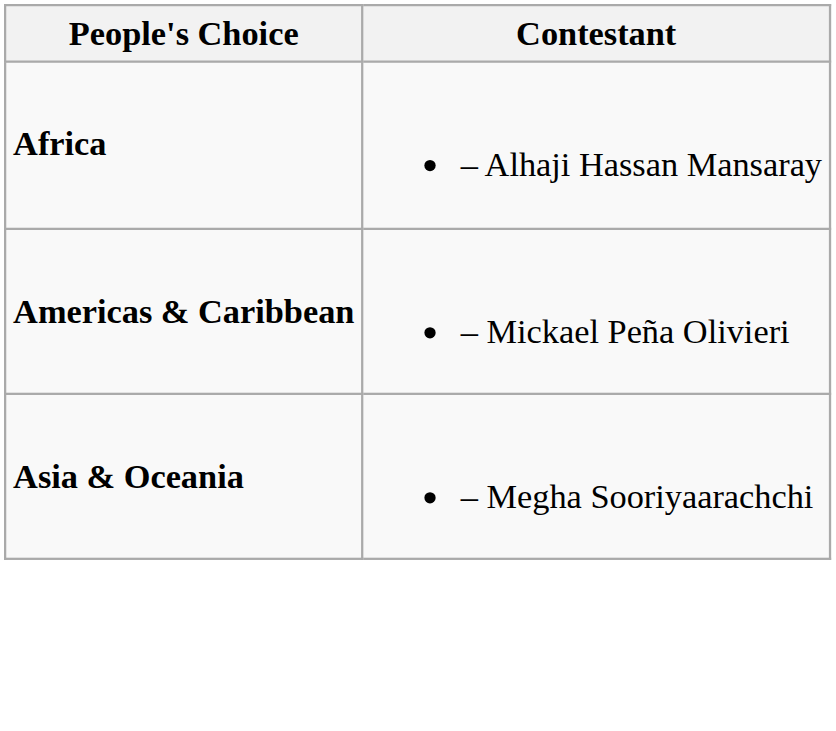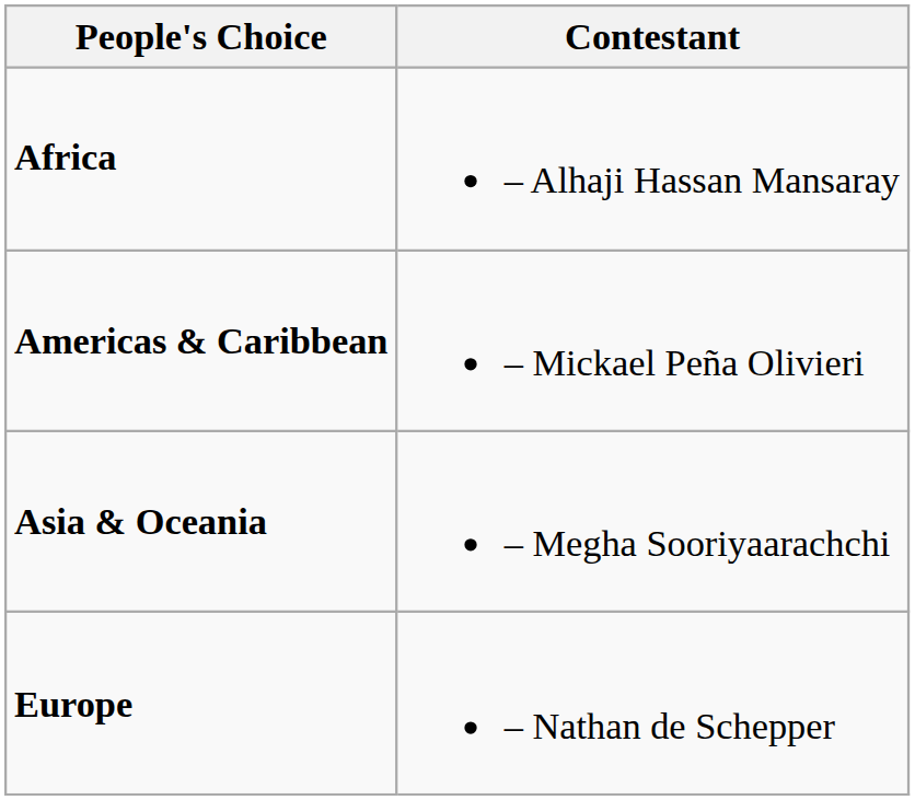+ row: Europe | – Nathan de Schepper
